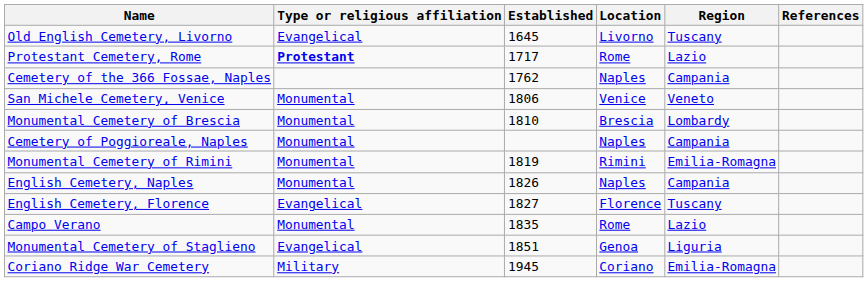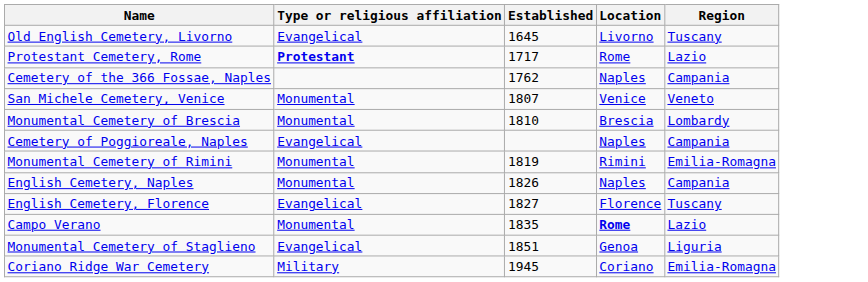- column: References
San Michele Cemetery, Venice | Established: 1806 -> 1807
Cemetery of Poggioreale, Naples | Type or religious affiliation: Monumental -> Evangelical
Campo Verano | Location: normal -> bold
